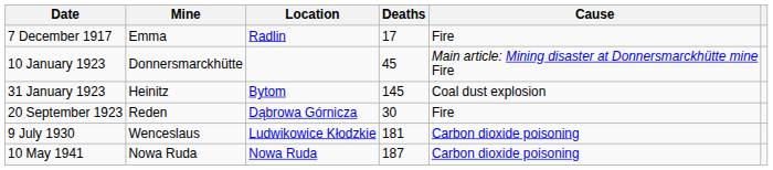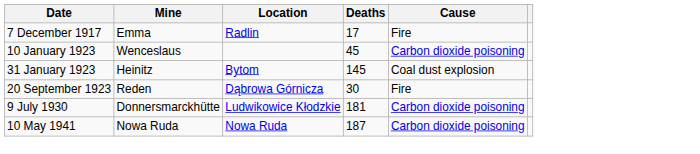10 January 1923 | Mine: Donnersmarckhütte -> Wenceslaus
10 January 1923 | Cause: Main article: Mining disaster at Donnersmarckhütte mine Fire -> Carbon dioxide poisoning
9 July 1930 | Mine: Wenceslaus -> Donnersmarckhütte
